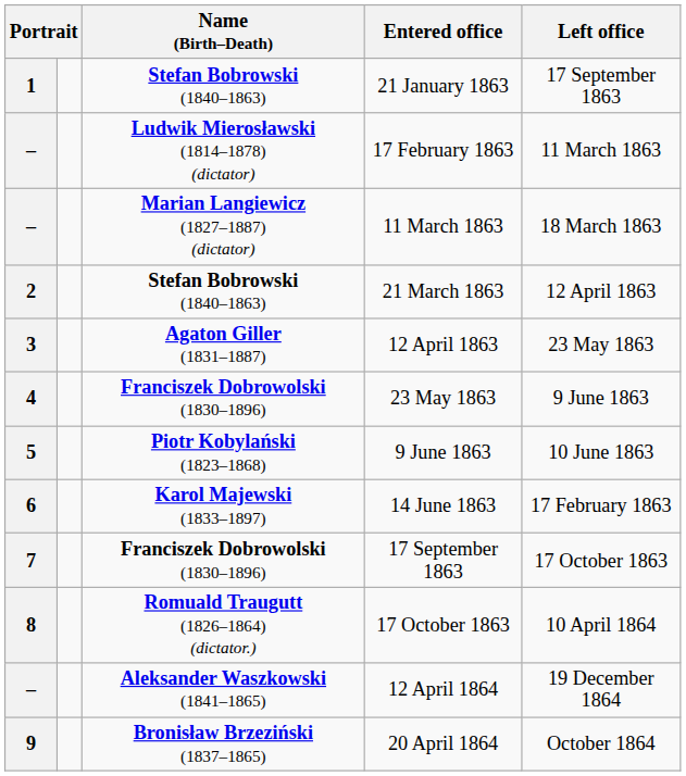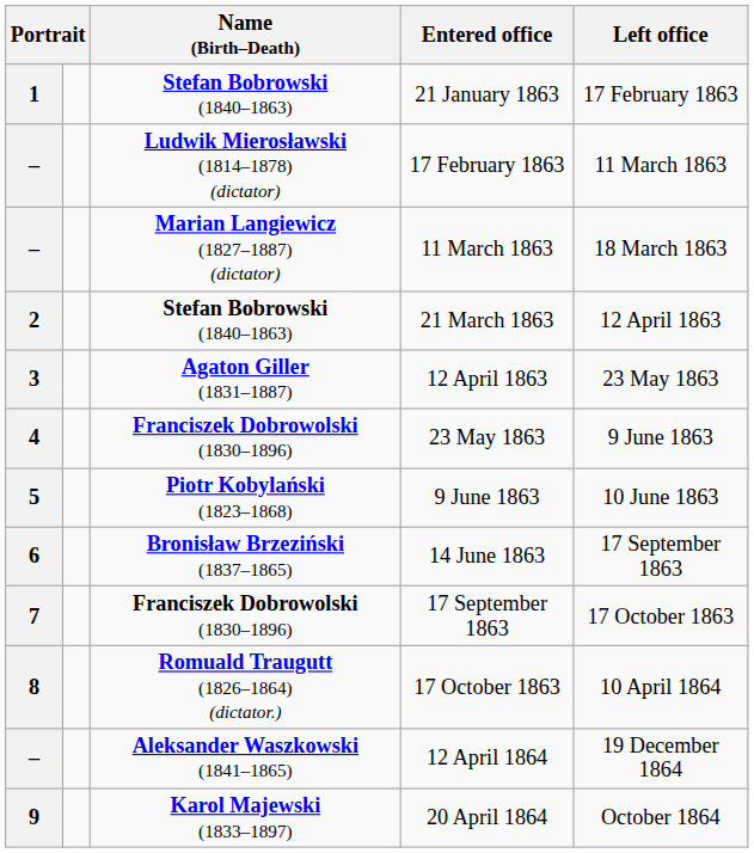21 January 1863 | Left office: 17 September 1863 -> 17 February 1863
14 June 1863 | Name (Birth–Death): Karol Majewski (1833–1897) -> Bronisław Brzeziński (1837–1865)
14 June 1863 | Left office: 17 February 1863 -> 17 September 1863
20 April 1864 | Name (Birth–Death): Bronisław Brzeziński (1837–1865) -> Karol Majewski (1833–1897)
